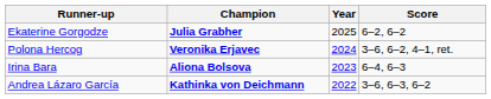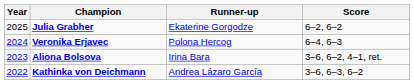columns swapped: Year <-> Runner-up
Veronika Erjavec | Score: 3–6, 6–2, 4–1, ret. -> 6–4, 6–3
Aliona Bolsova | Score: 6–4, 6–3 -> 3–6, 6–2, 4–1, ret.
